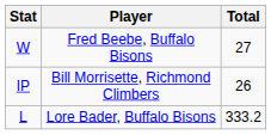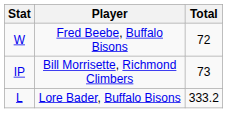Fred Beebe, Buffalo Bisons | Total: 27 -> 72
Bill Morrisette, Richmond Climbers | Total: 26 -> 73
